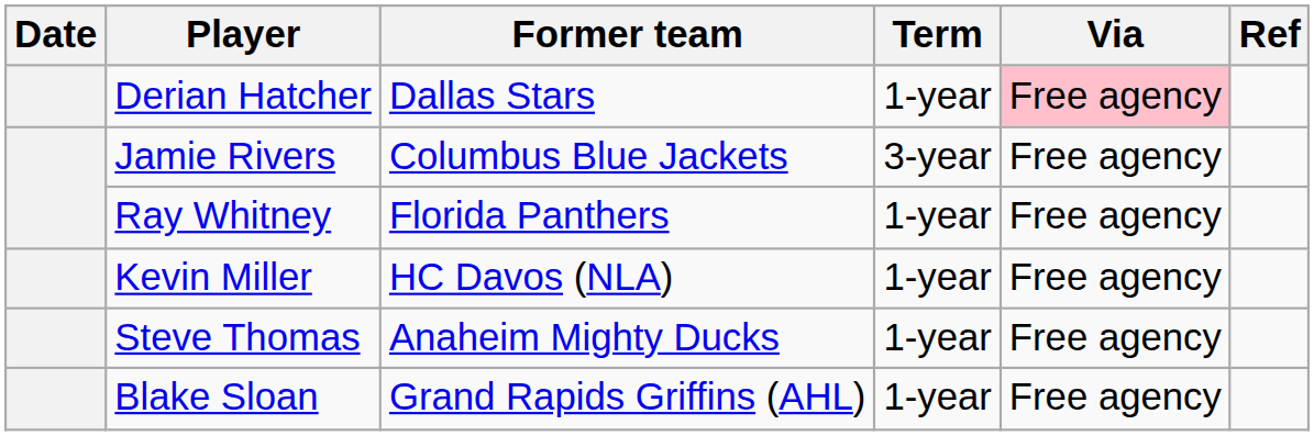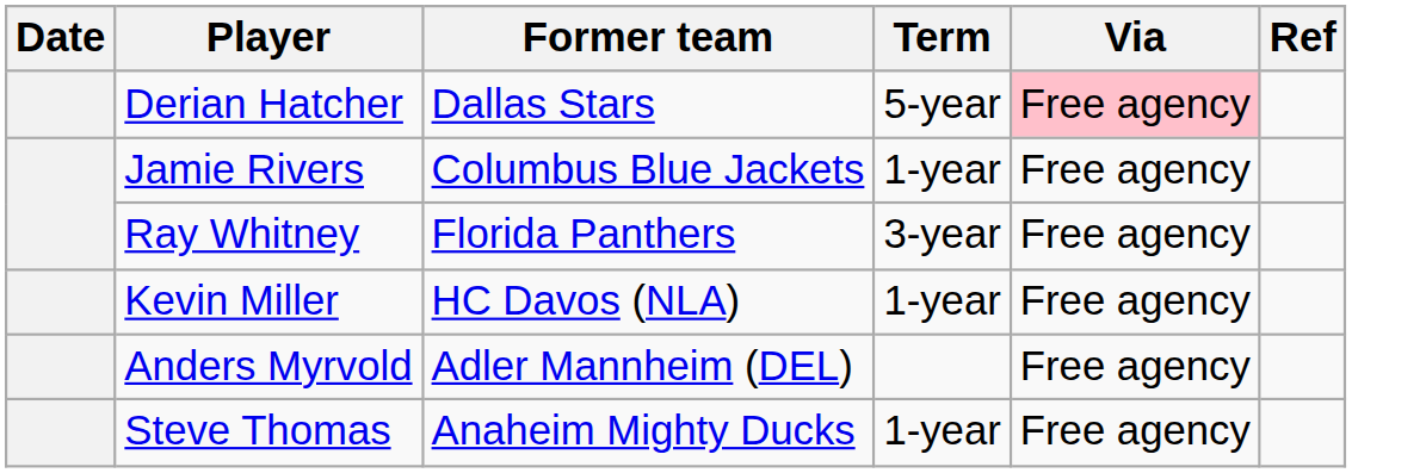Derian Hatcher | Term: 1-year -> 5-year
Jamie Rivers | Term: 3-year -> 1-year
Ray Whitney | Term: 1-year -> 3-year
+ row: Anders Myrvold | Adler Mannheim (DEL) | Free agency
- row: Blake Sloan | Grand Rapids Griffins (AHL) | 1-year | Free agency
